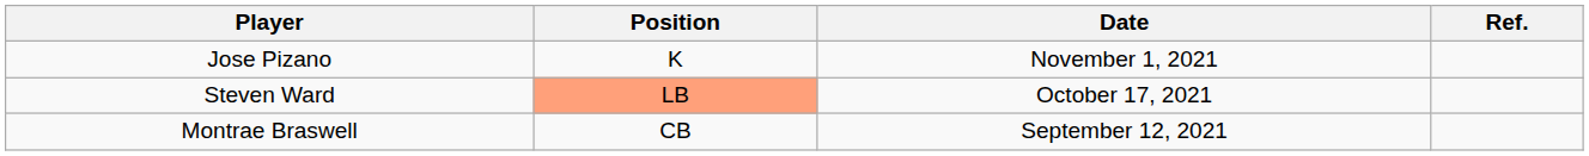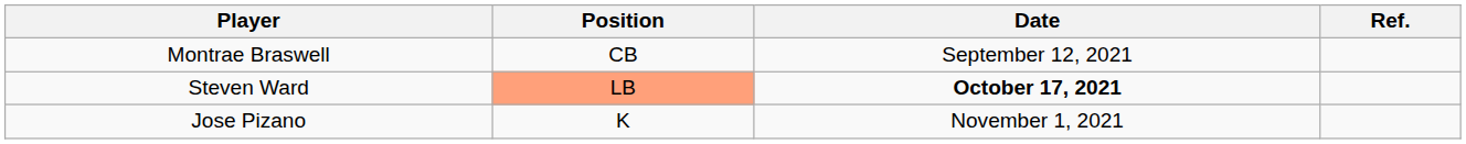rows swapped: Montrae Braswell <-> Jose Pizano
Steven Ward | Date: normal -> bold
